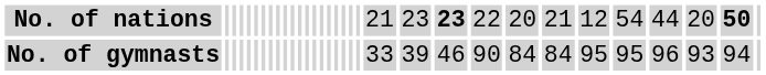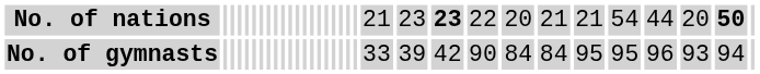No. of nations | column 27: 12 -> 21
No. of gymnasts | column 23: 46 -> 42
